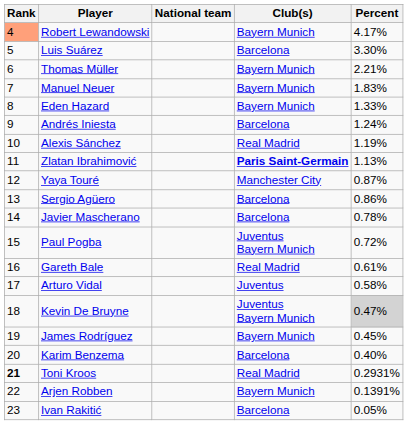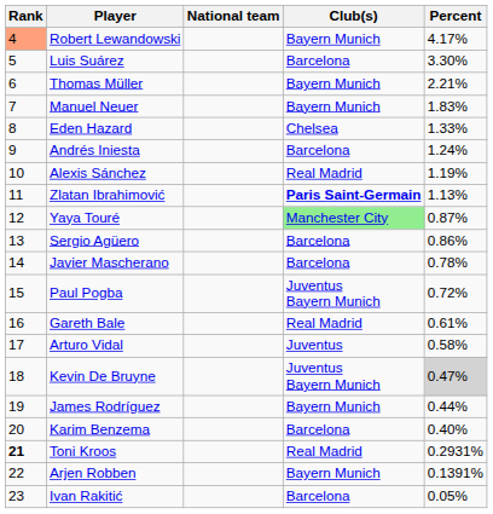Eden Hazard | Club(s): Bayern Munich -> Chelsea
Yaya Touré | Club(s): no background -> lightgreen background
James Rodríguez | Percent: 0.45% -> 0.44%
